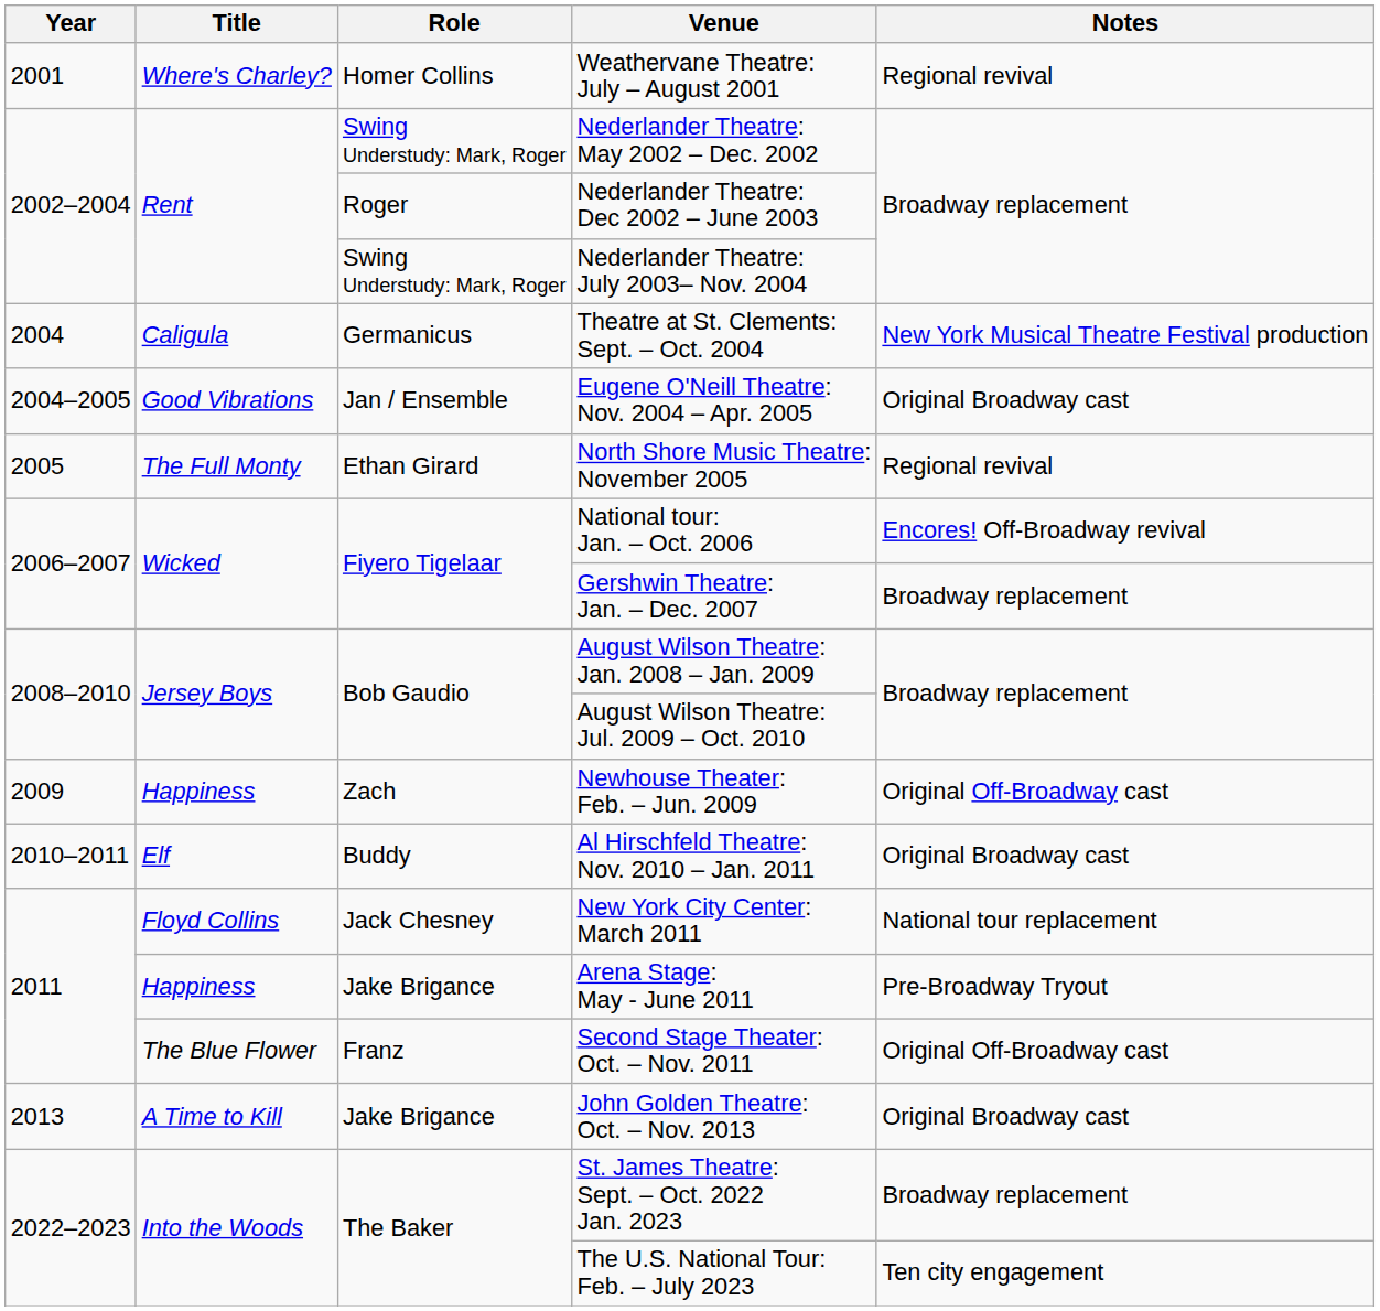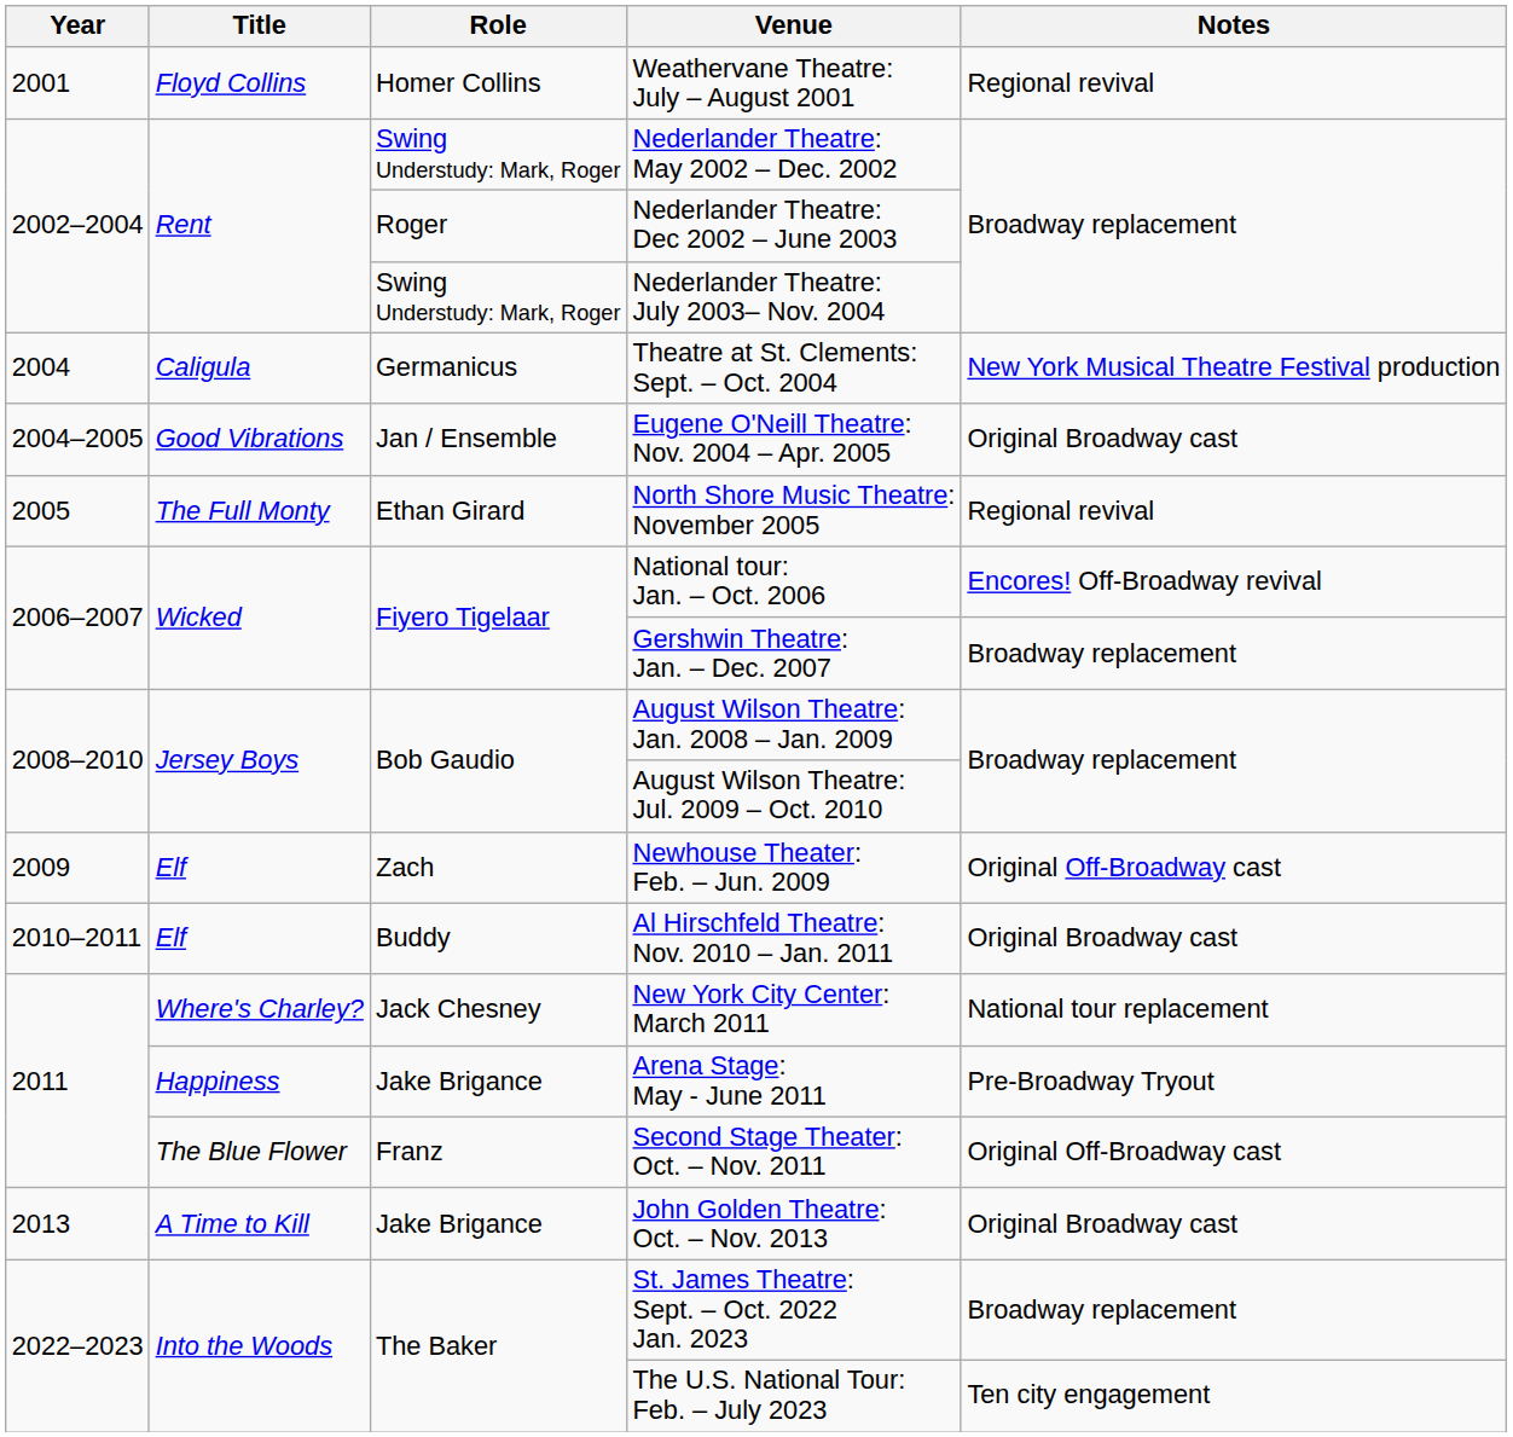Weathervane Theatre: July – August 2001 | Title: Where's Charley? -> Floyd Collins
Newhouse Theater: Feb. – Jun. 2009 | Title: Happiness -> Elf
New York City Center: March 2011 | Title: Floyd Collins -> Where's Charley?
